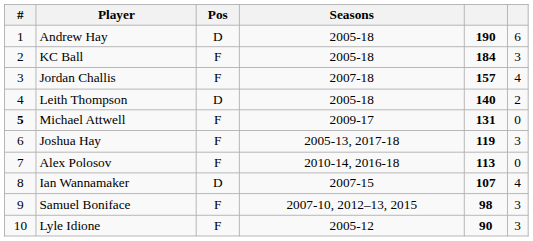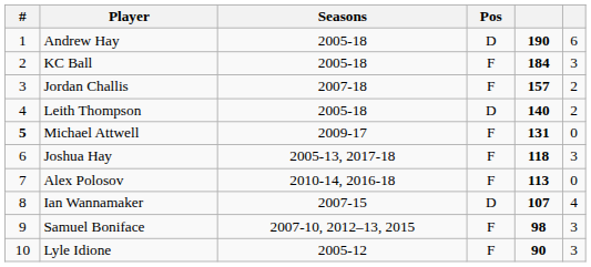columns swapped: Seasons <-> Pos
Jordan Challis | column 6: 4 -> 2
Joshua Hay | column 5: 119 -> 118
